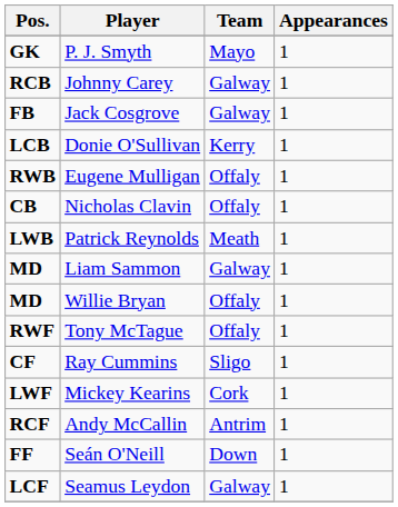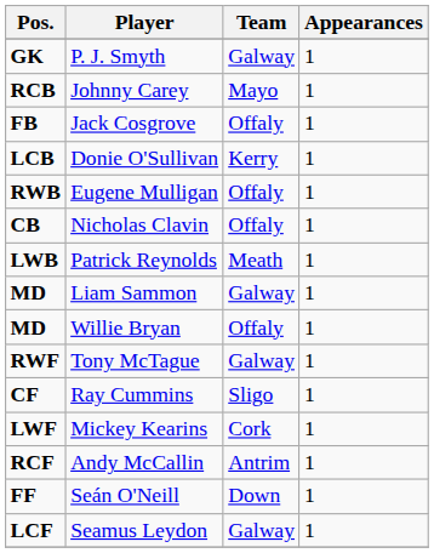P. J. Smyth | Team: Mayo -> Galway
Johnny Carey | Team: Galway -> Mayo
Jack Cosgrove | Team: Galway -> Offaly
Tony McTague | Team: Offaly -> Galway
